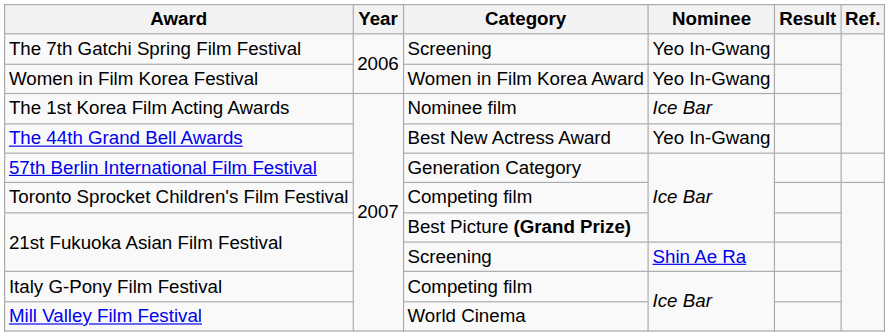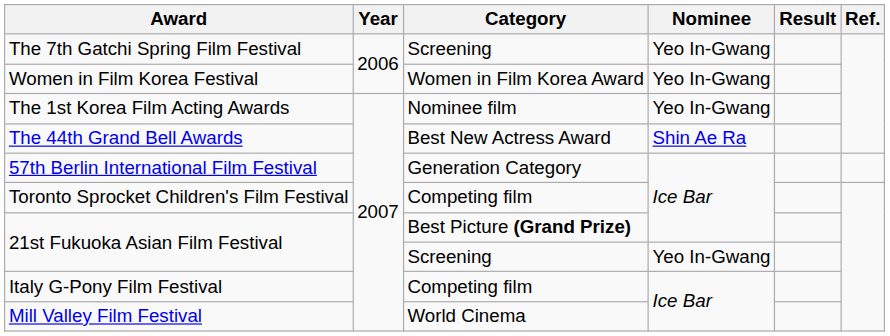The 1st Korea Film Acting Awards | Nominee: Ice Bar -> Yeo In-Gwang
The 44th Grand Bell Awards | Nominee: Yeo In-Gwang -> Shin Ae Ra
21st Fukuoka Asian Film Festival / Screening | Nominee: Shin Ae Ra -> Yeo In-Gwang
